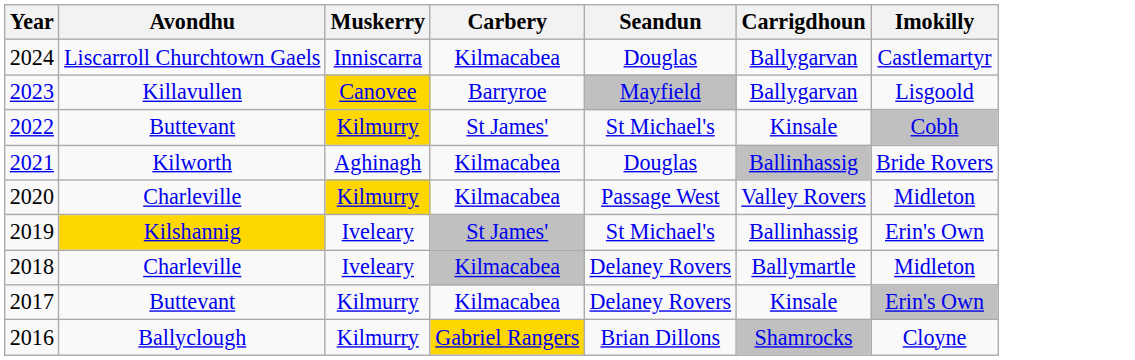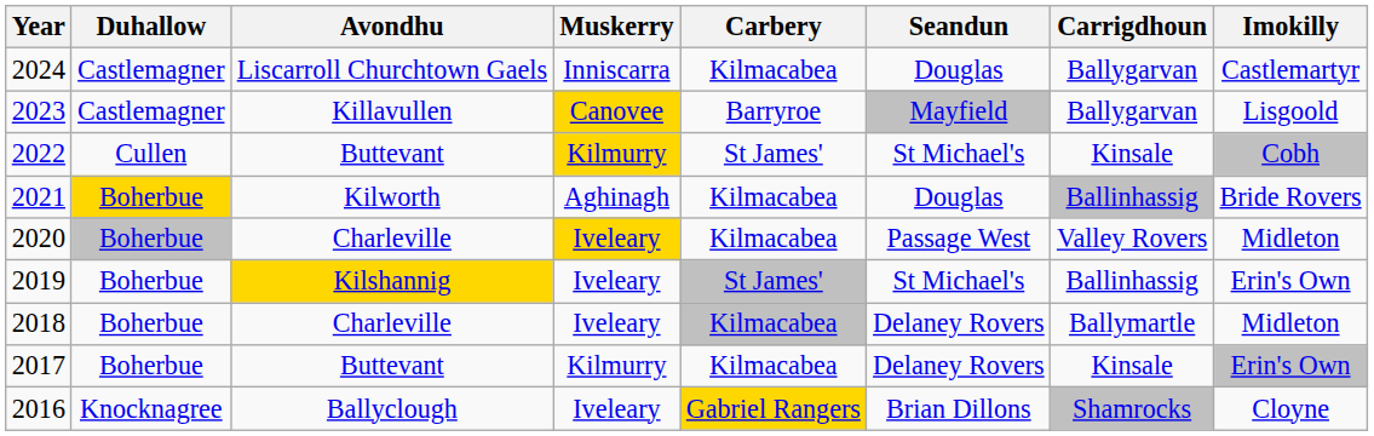+ column: Duhallow | Castlemagner | Castlemagner | Cullen | Boherbue | Boherbue | Boherbue | Boherbue | Boherbue | Knocknagree
2020 | Muskerry: Kilmurry -> Iveleary
2016 | Muskerry: Kilmurry -> Iveleary
